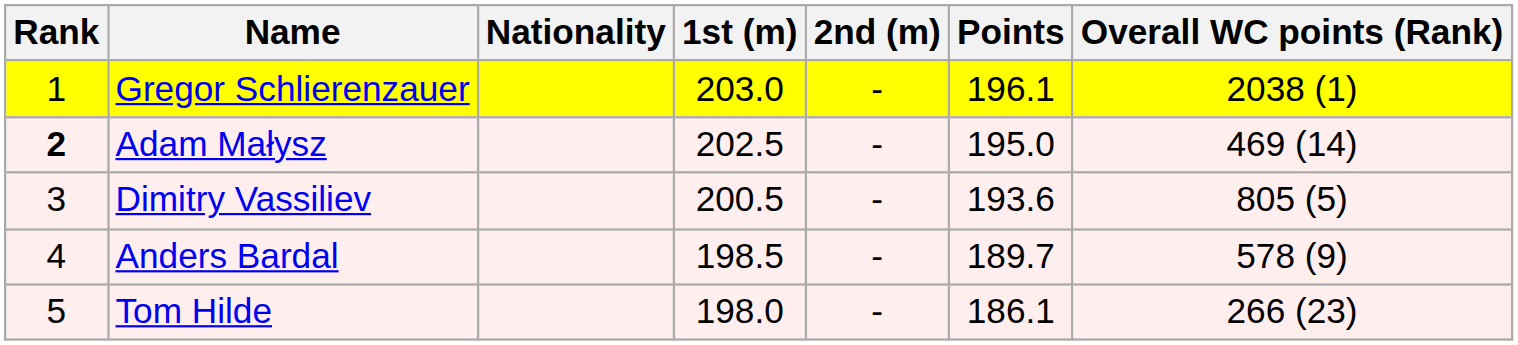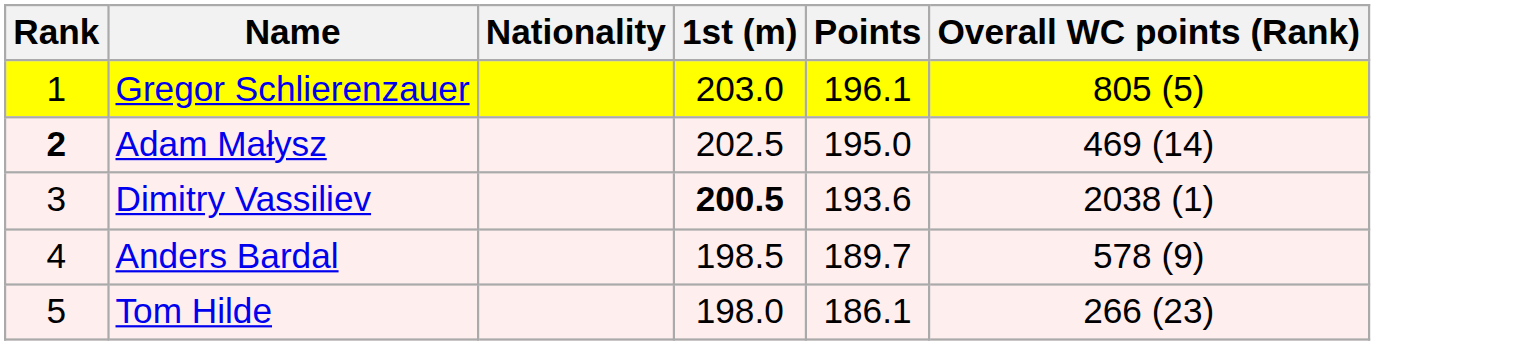- column: 2nd (m) | - | - | - | - | -
Gregor Schlierenzauer | Overall WC points (Rank): 2038 (1) -> 805 (5)
Dimitry Vassiliev | 1st (m): normal -> bold
Dimitry Vassiliev | Overall WC points (Rank): 805 (5) -> 2038 (1)
